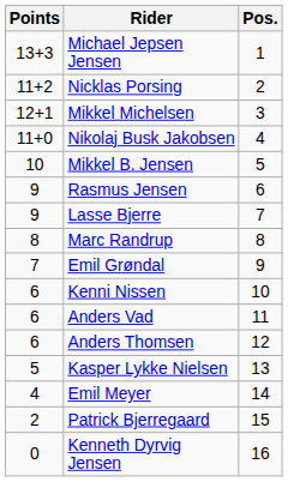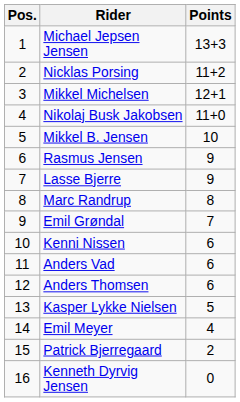columns swapped: Pos. <-> Points
